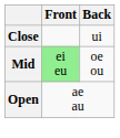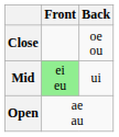Close | Back: ui -> oe ou
Mid | Back: oe ou -> ui
